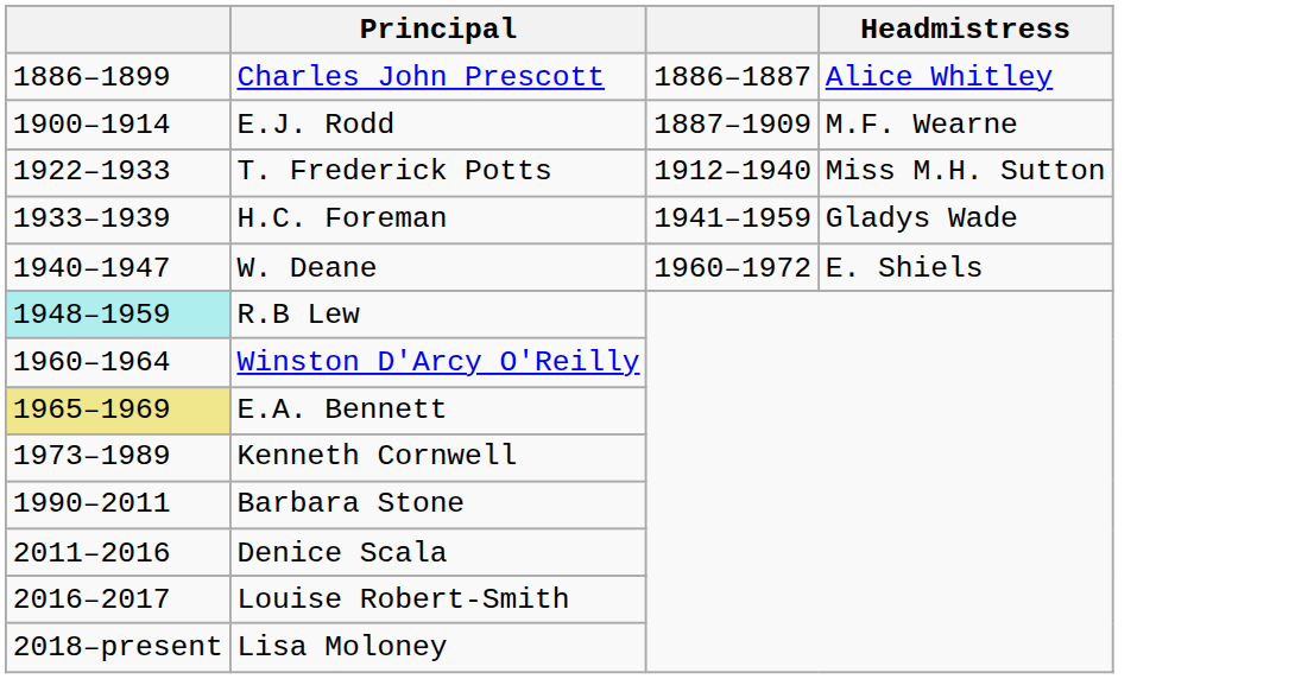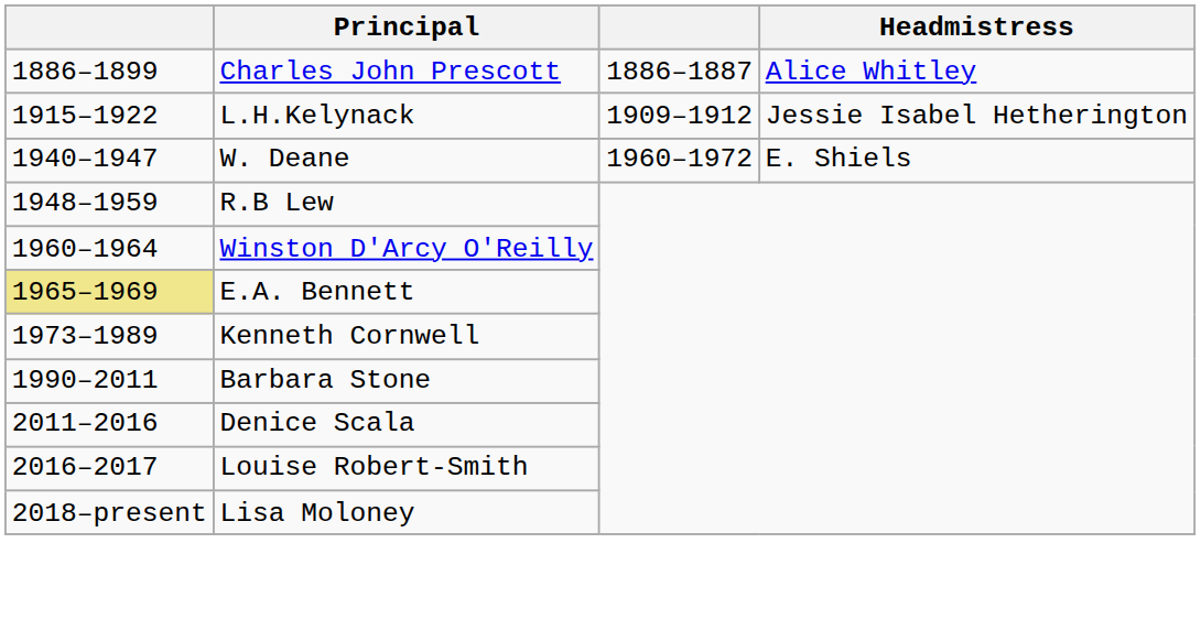- row: 1900–1914 | E.J. Rodd | 1887–1909 | M.F. Wearne
+ row: 1915–1922 | L.H.Kelynack | 1909–1912 | Jessie Isabel Hetherington
- row: 1922–1933 | T. Frederick Potts | 1912–1940 | Miss M.H. Sutton
- row: 1933–1939 | H.C. Foreman | 1941–1959 | Gladys Wade
R.B Lew | column 1: paleturquoise background -> no background
